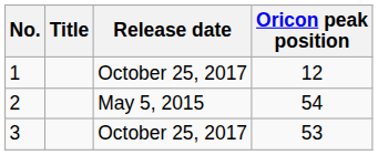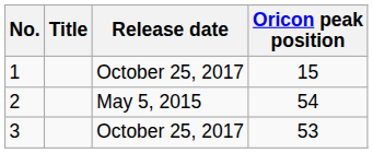1 | Oricon peak position: 12 -> 15
